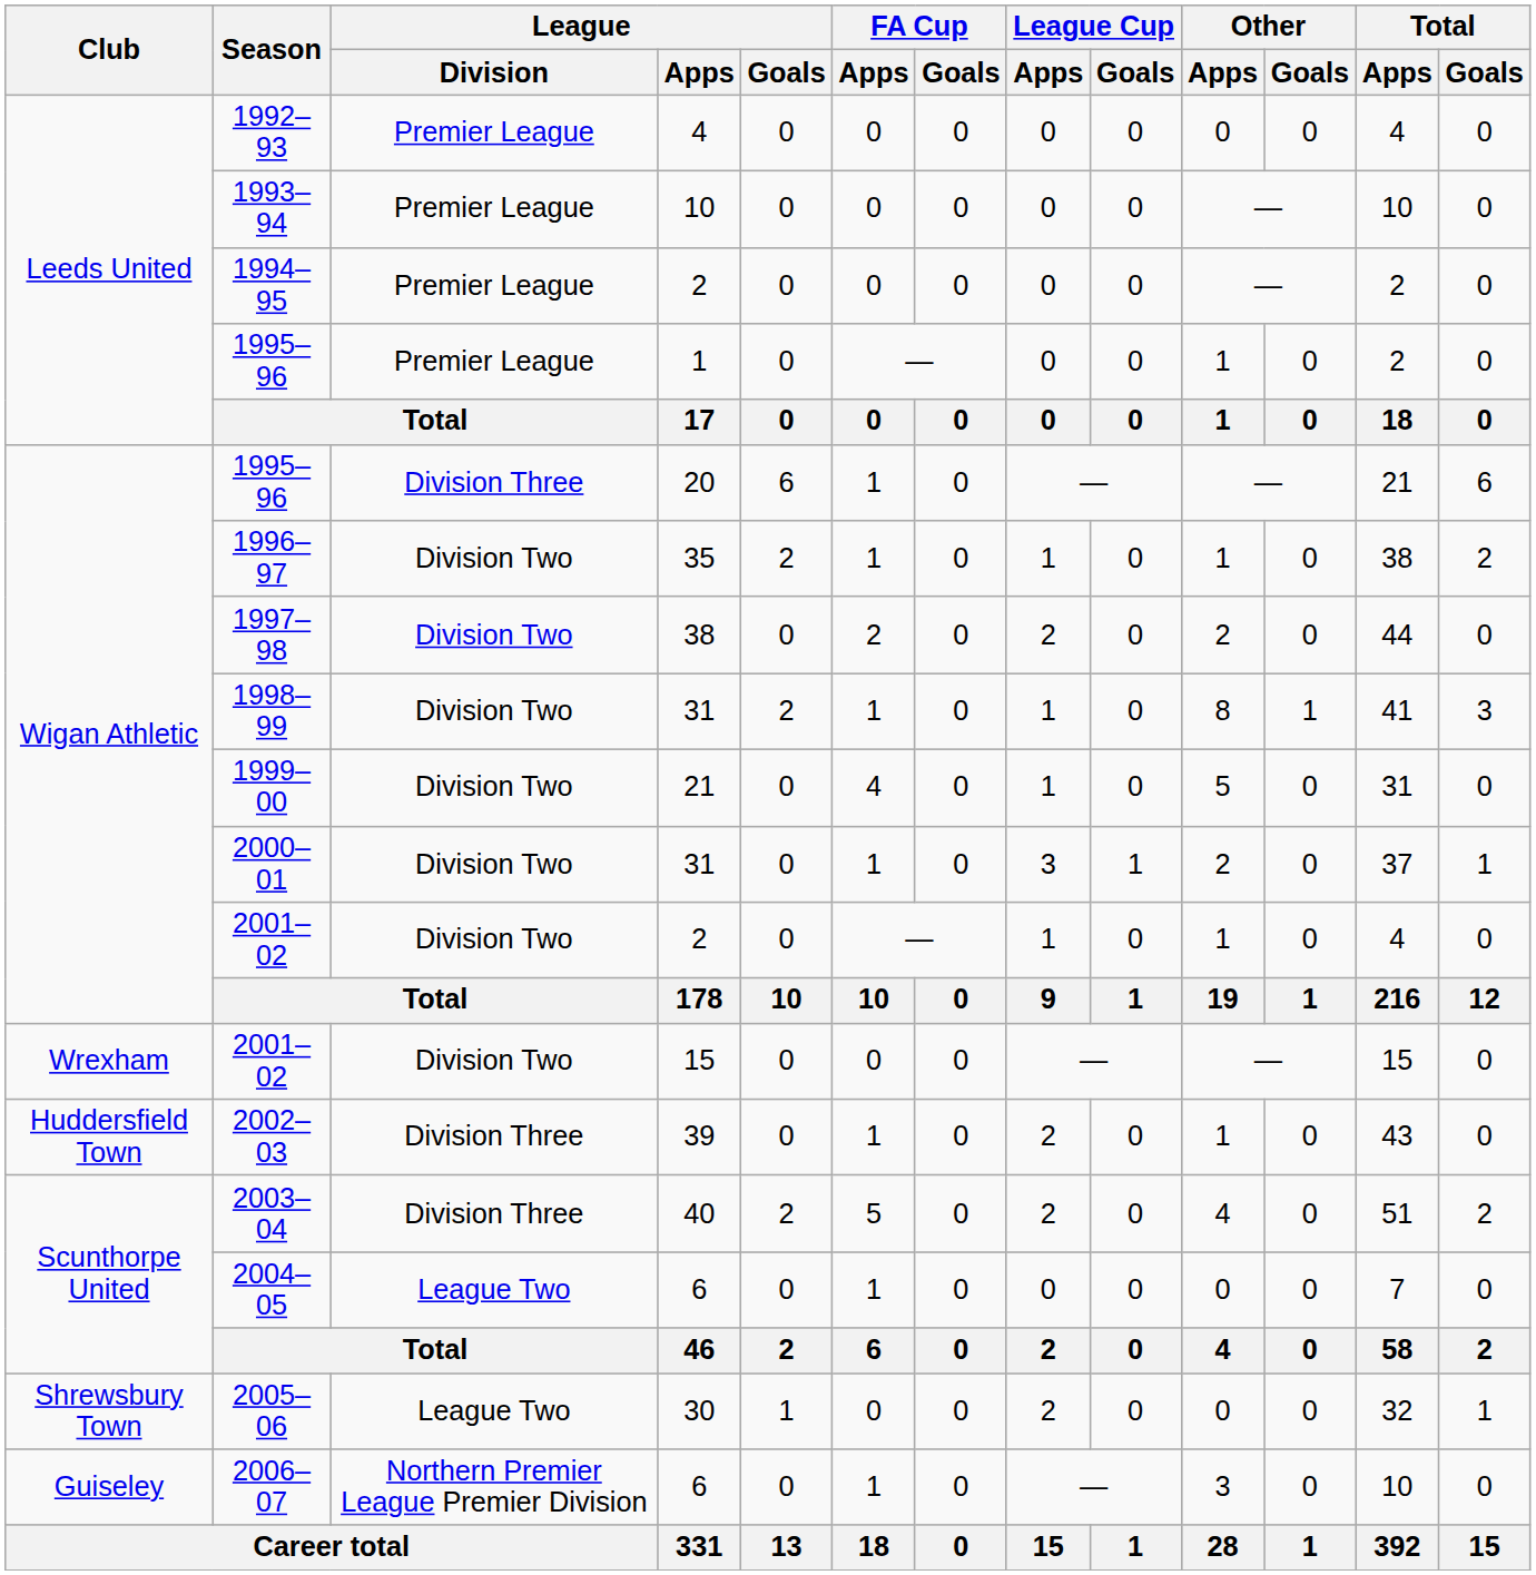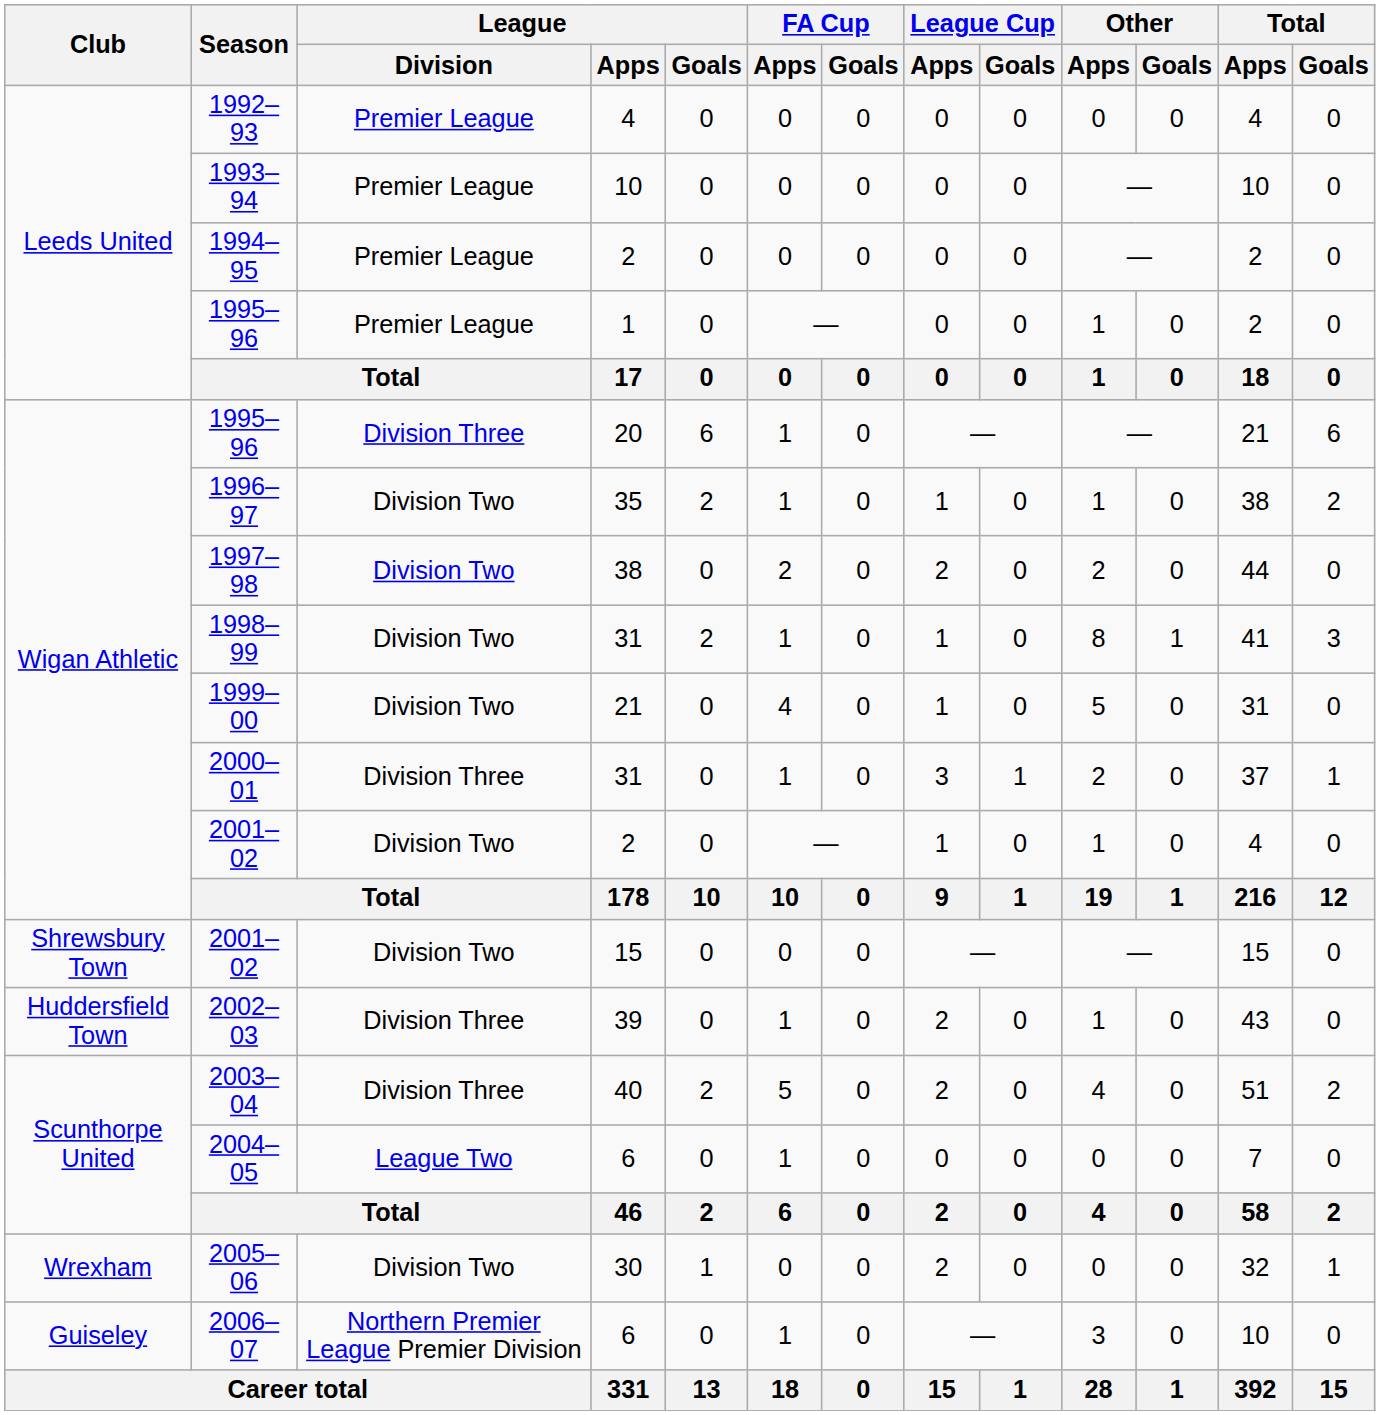2000–01 | League / Division: Division Two -> Division Three
2001–02 / 15 | Club: Wrexham -> Shrewsbury Town
2005–06 | Club: Shrewsbury Town -> Wrexham
2005–06 | League / Division: League Two -> Division Two
